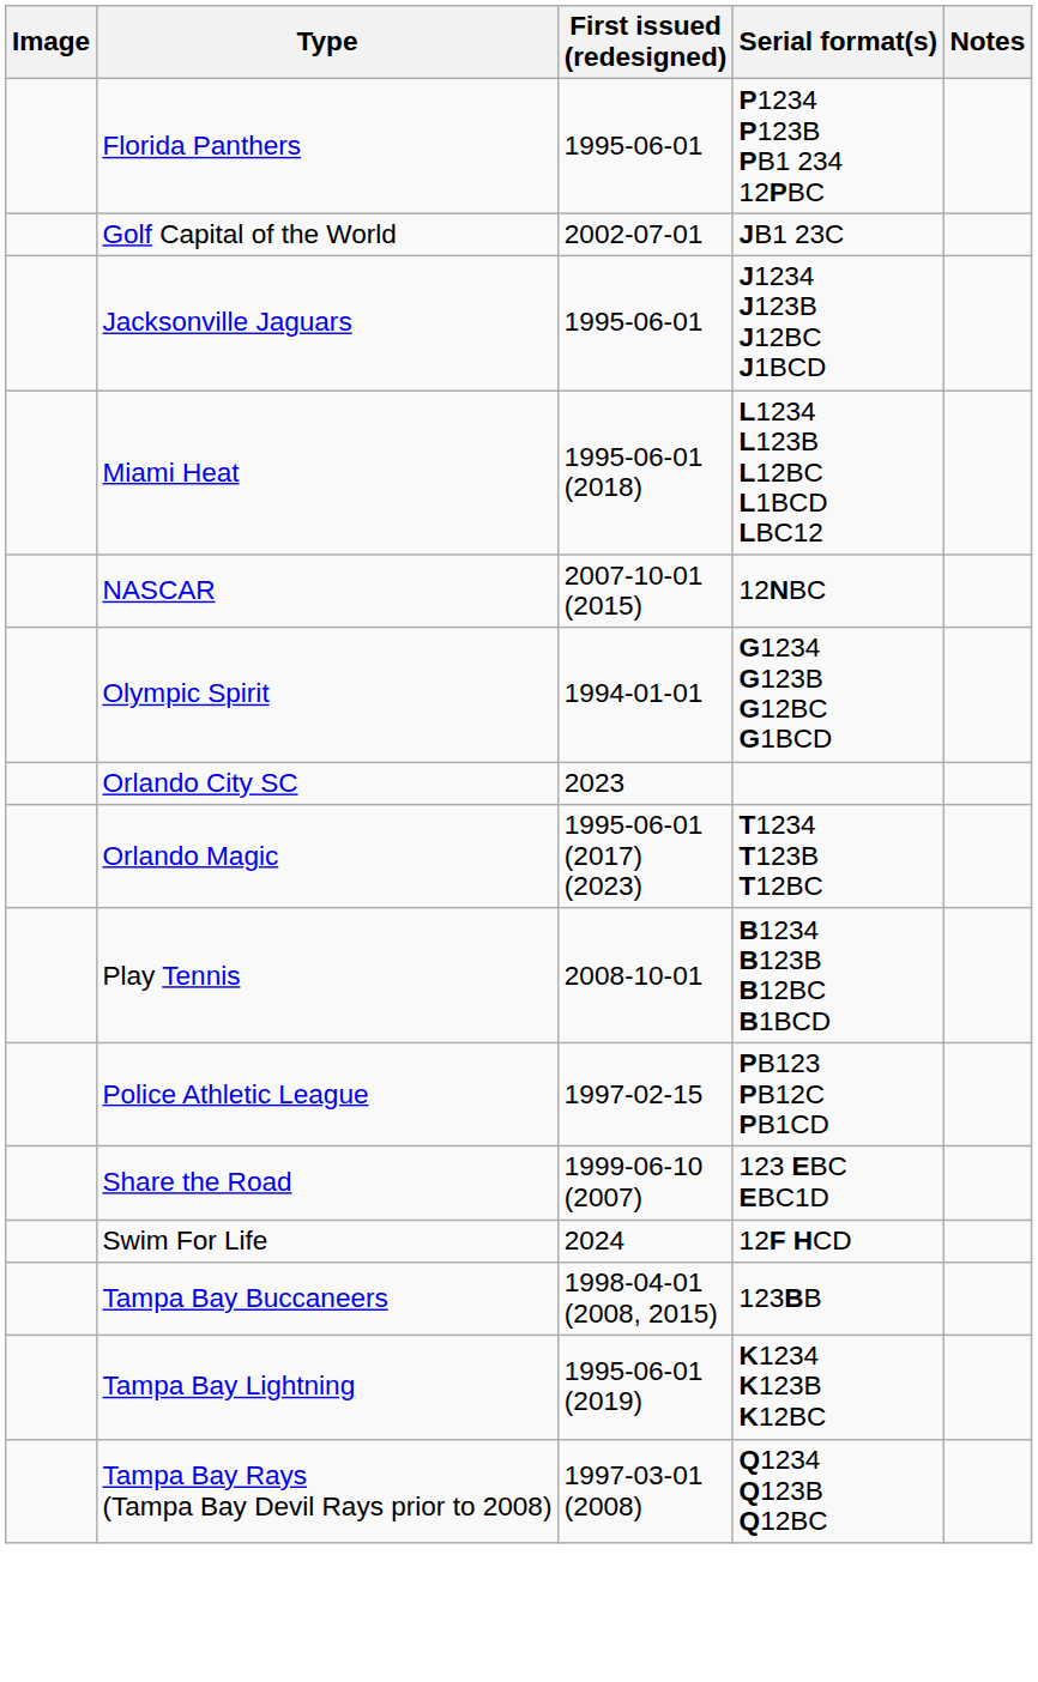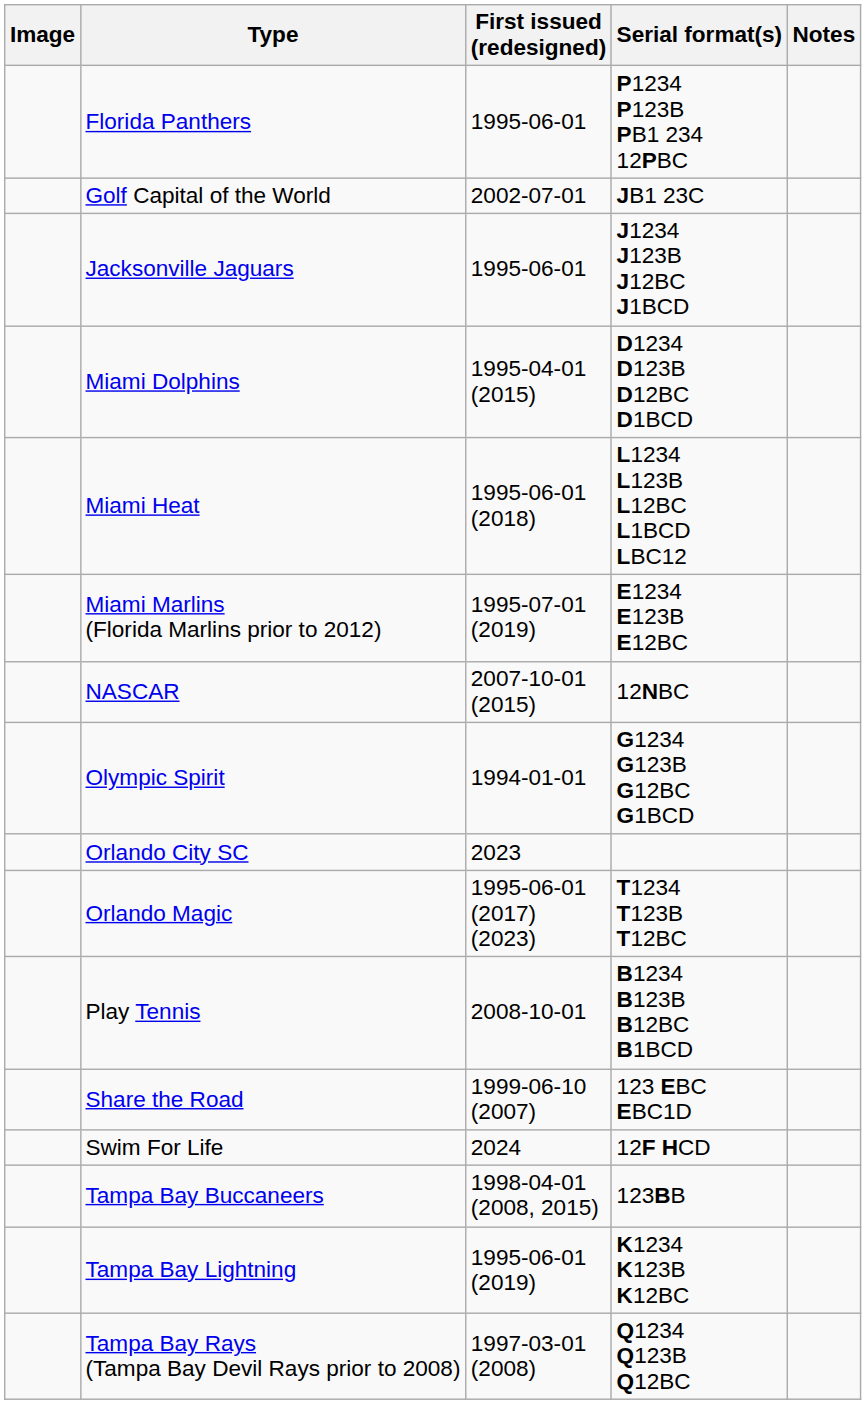+ row: Miami Dolphins | 1995-04-01 (2015) | D1234 D123B D12BC D1BCD
+ row: Miami Marlins (Florida Marlins prior to 2012) | 1995-07-01 (2019) | E1234 E123B E12BC
- row: Police Athletic League | 1997-02-15 | PB123 PB12C PB1CD
